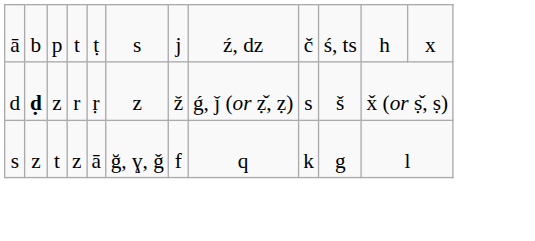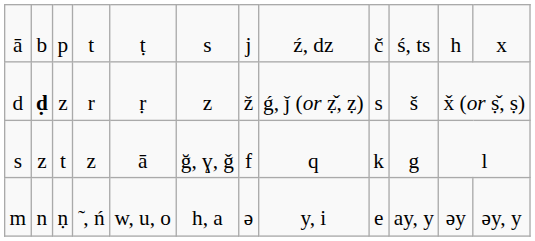+ row: m | n | ṇ | ̃ , ń | w, u, o | h, a | ə | y, i | e | ay, y | əy | əy, y
